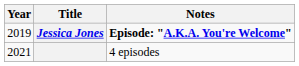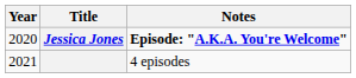Jessica Jones | Year: 2019 -> 2020
